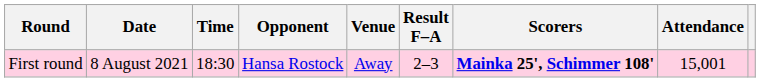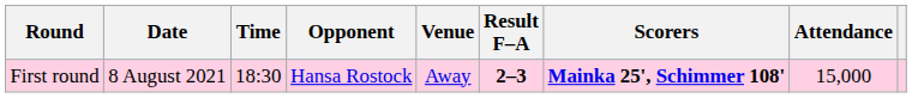First round | Result F–A: normal -> bold
First round | Attendance: 15,001 -> 15,000
